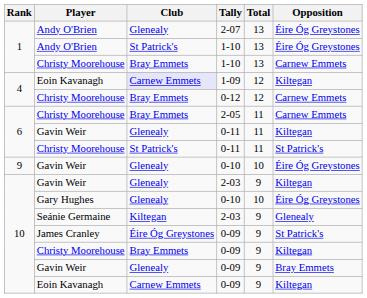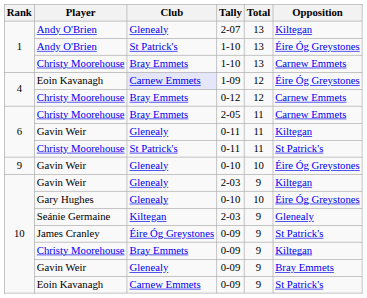2-07 | Opposition: Éire Óg Greystones -> Kiltegan
1-09 | Opposition: Kiltegan -> Éire Óg Greystones
Eoin Kavanagh / 0-09 | Opposition: Kiltegan -> St Patrick's
